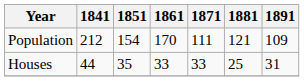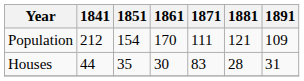Houses | 1861: 33 -> 30
Houses | 1871: 33 -> 83
Houses | 1881: 25 -> 28
